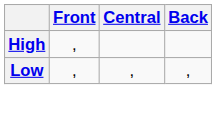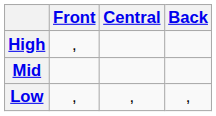+ row: Mid
